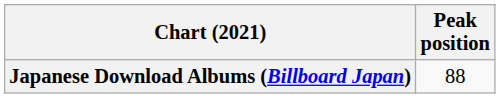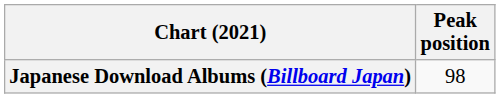Japanese Download Albums (Billboard Japan) | Peak position: 88 -> 98
